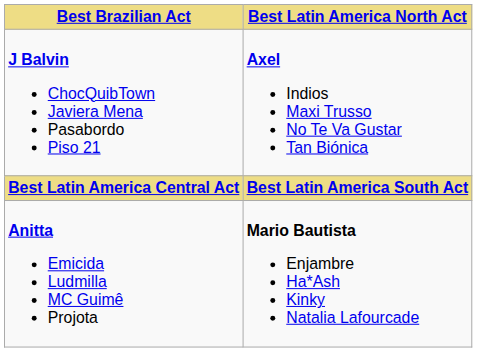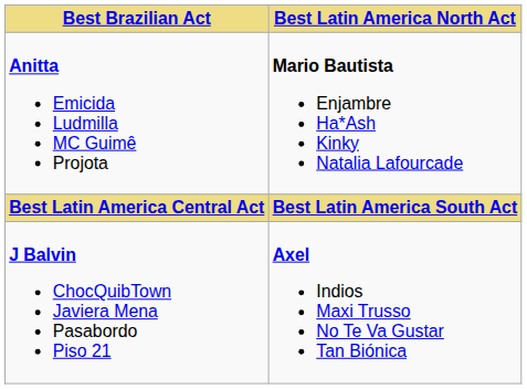rows swapped: Anitta Emicida Ludmilla MC Guimê Projota <-> J Balvin ChocQuibTown Javiera Mena Pasabordo Piso 21
